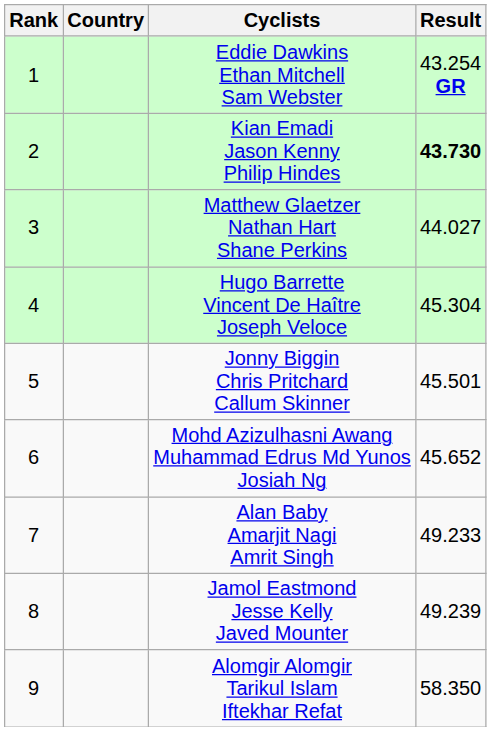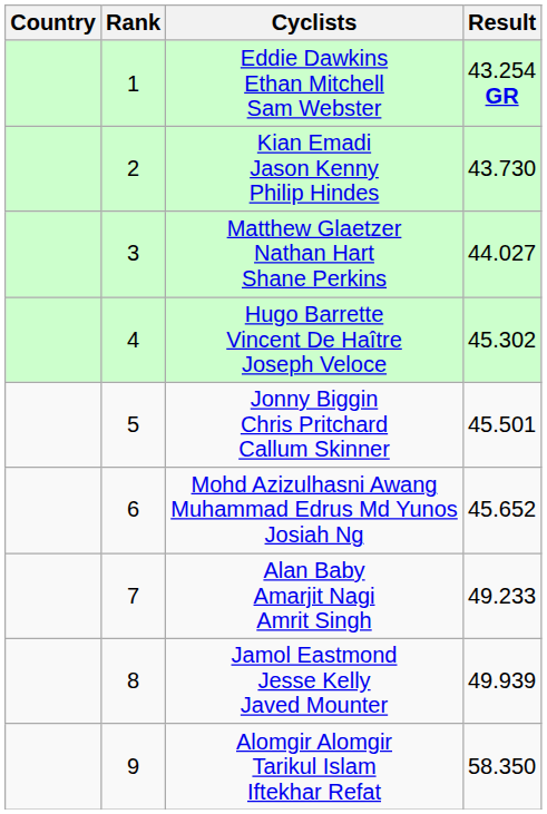columns swapped: Rank <-> Country
Kian Emadi Jason Kenny Philip Hindes | Result: bold -> normal
Hugo Barrette Vincent De Haître Joseph Veloce | Result: 45.304 -> 45.302
Jamol Eastmond Jesse Kelly Javed Mounter | Result: 49.239 -> 49.939
